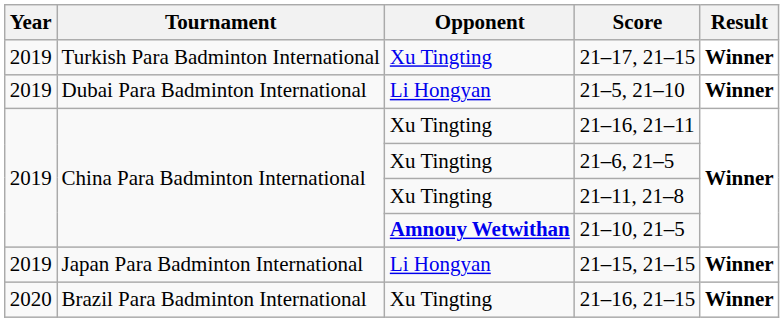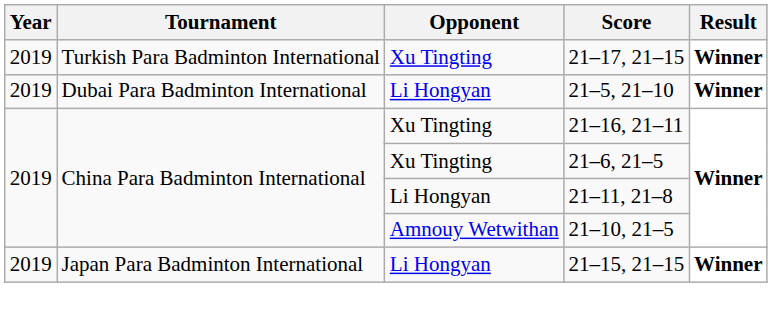21–11, 21–8 | Opponent: Xu Tingting -> Li Hongyan
21–10, 21–5 | Opponent: bold -> normal
- row: 2020 | Brazil Para Badminton International | Xu Tingting | 21–16, 21–15 | Winner
